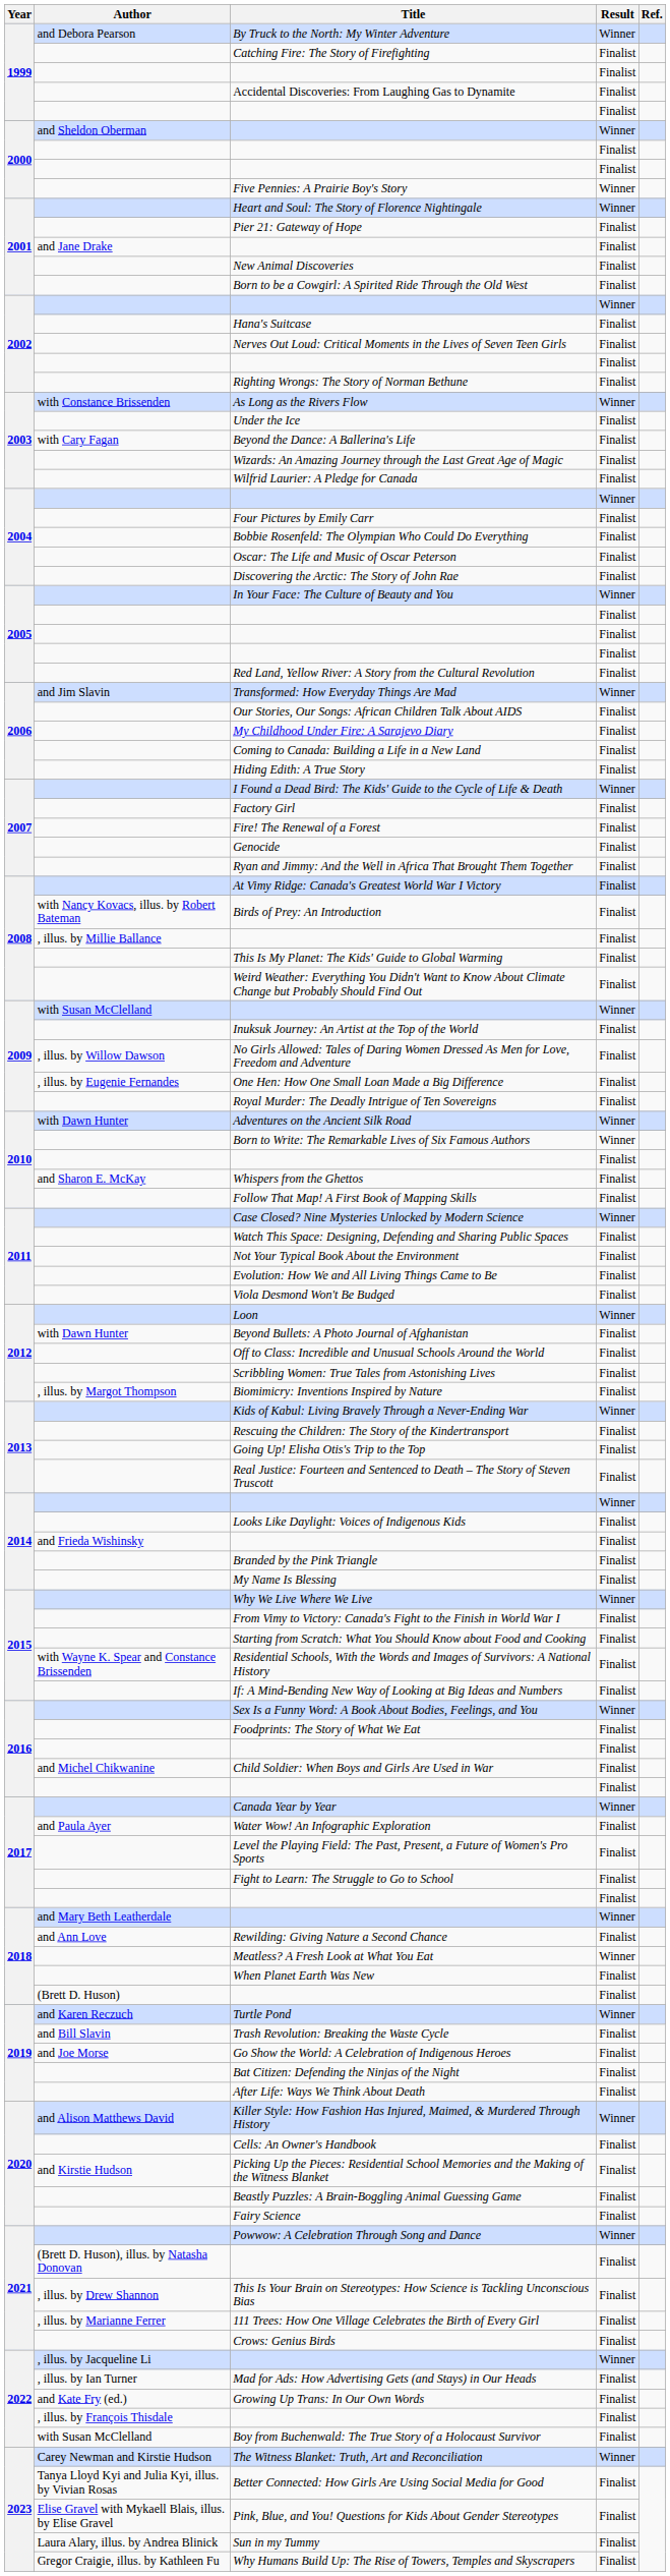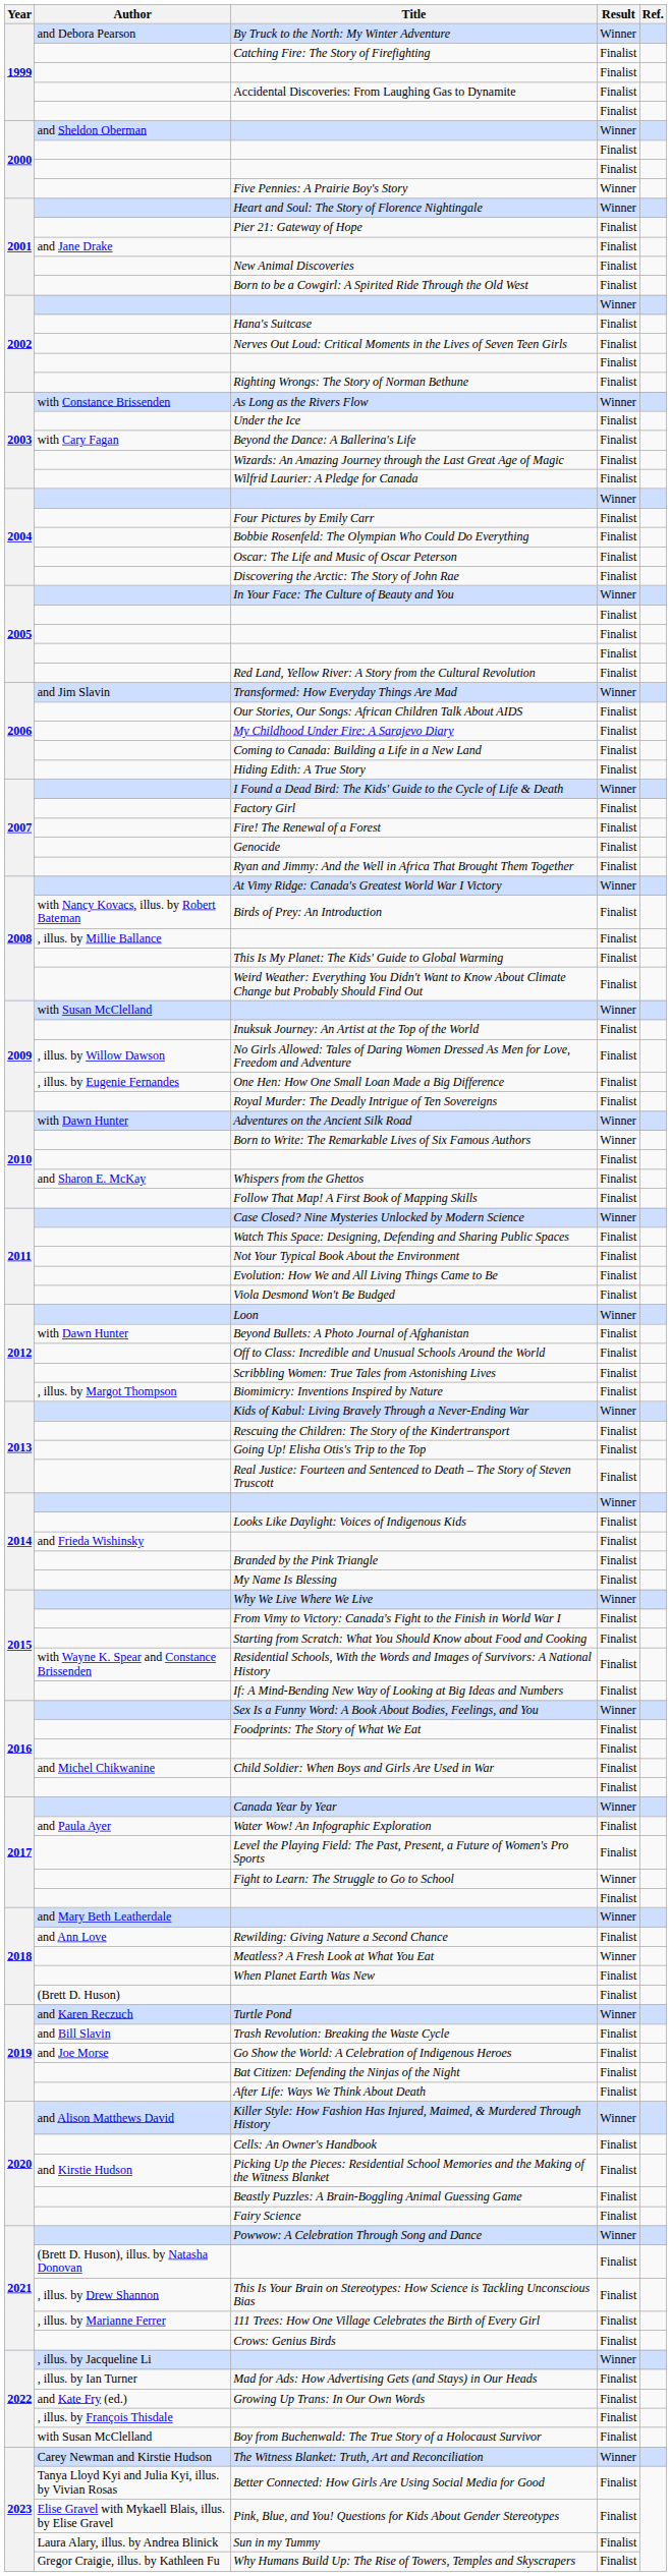At Vimy Ridge: Canada's Greatest World War I Victory | Result: Finalist -> Winner
Fight to Learn: The Struggle to Go to School | Result: Finalist -> Winner
